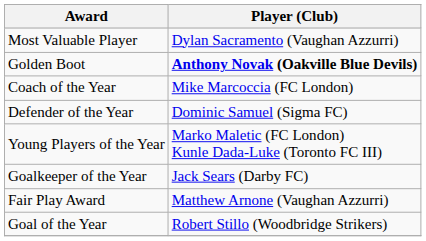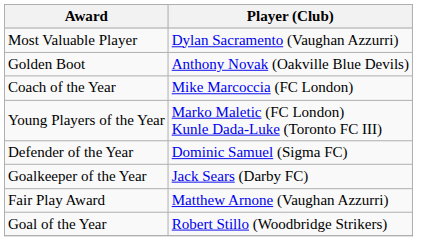Golden Boot | Player (Club): bold -> normal
rows swapped: Young Players of the Year <-> Defender of the Year
